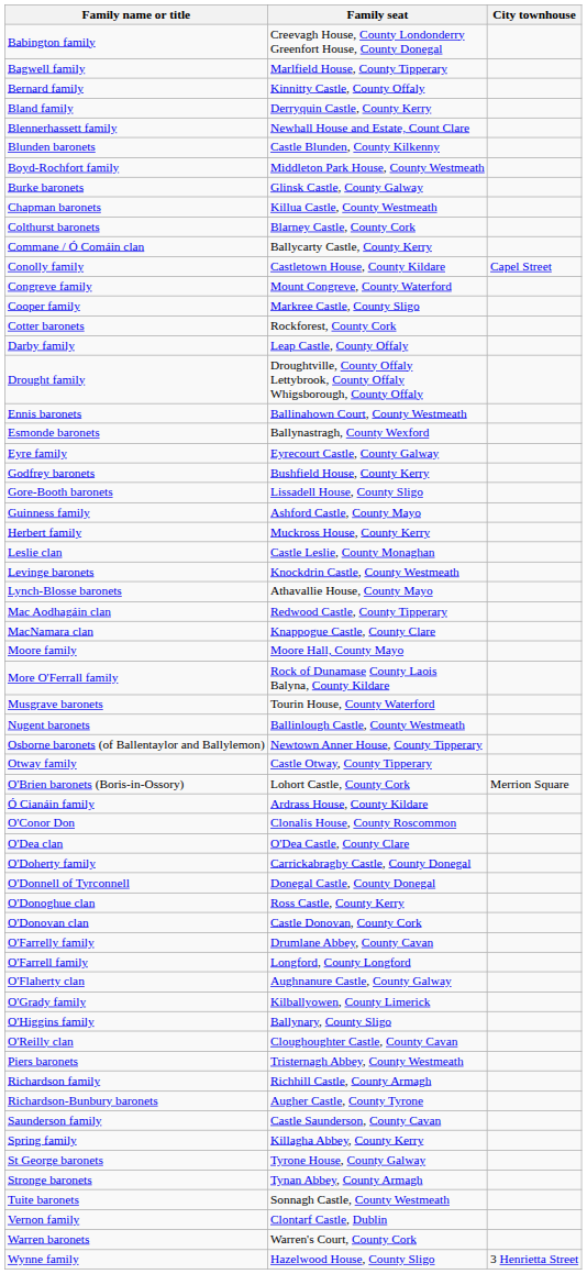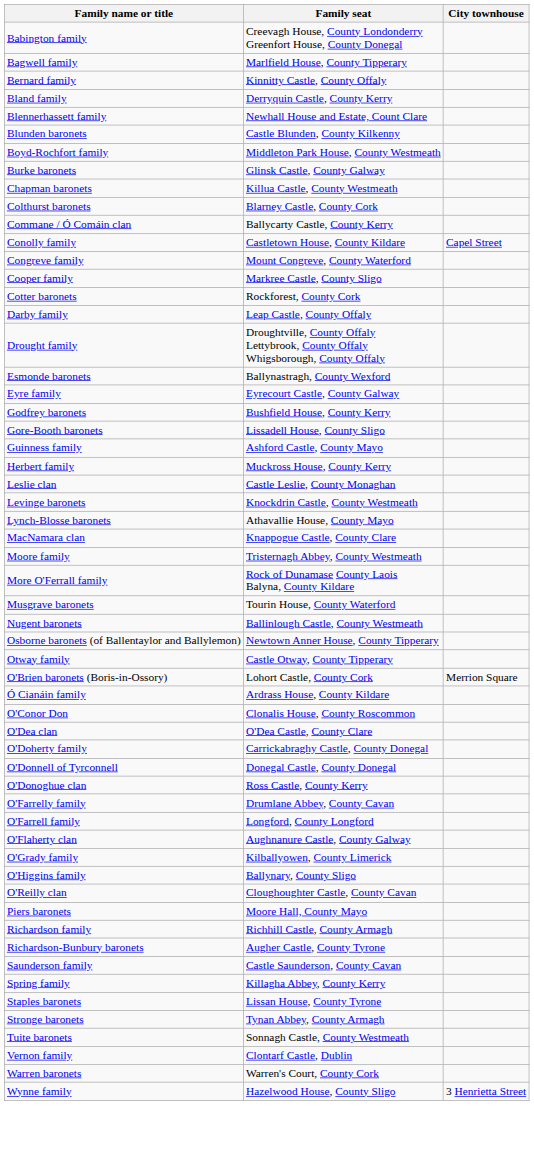- row: Ennis baronets | Ballinahown Court, County Westmeath
- row: Mac Aodhagáin clan | Redwood Castle, County Tipperary
Moore family | Family seat: Moore Hall, County Mayo -> Tristernagh Abbey, County Westmeath
- row: O'Donovan clan | Castle Donovan, County Cork
Piers baronets | Family seat: Tristernagh Abbey, County Westmeath -> Moore Hall, County Mayo
- row: St George baronets | Tyrone House, County Galway
+ row: Staples baronets | Lissan House, County Tyrone
